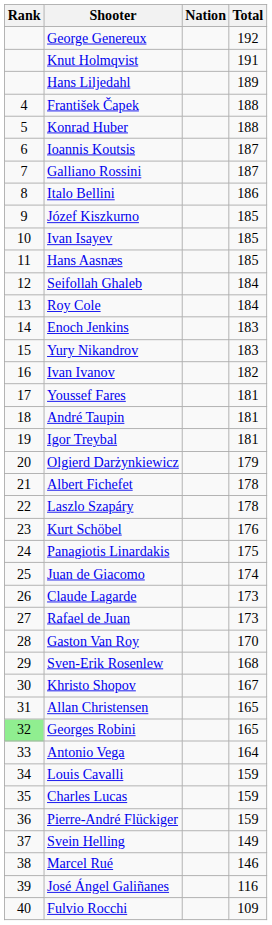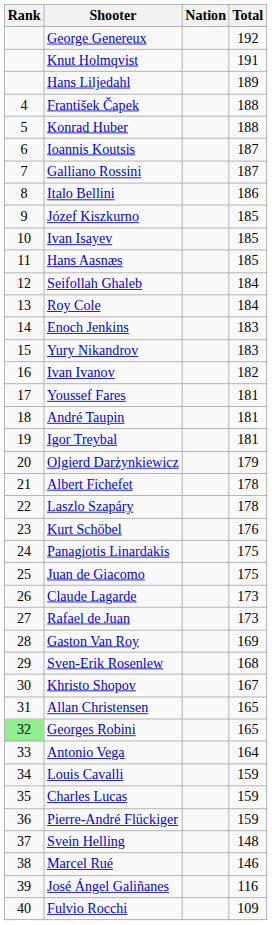Juan de Giacomo | Total: 174 -> 175
Gaston Van Roy | Total: 170 -> 169
Svein Helling | Total: 149 -> 148
